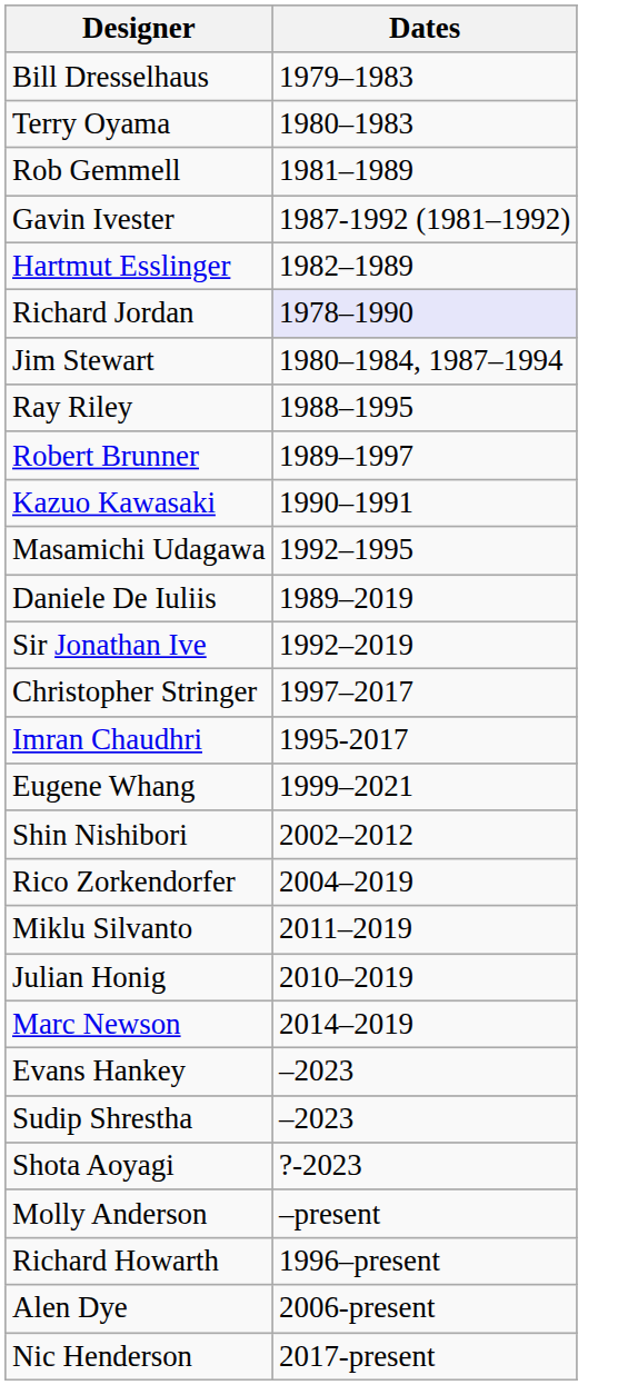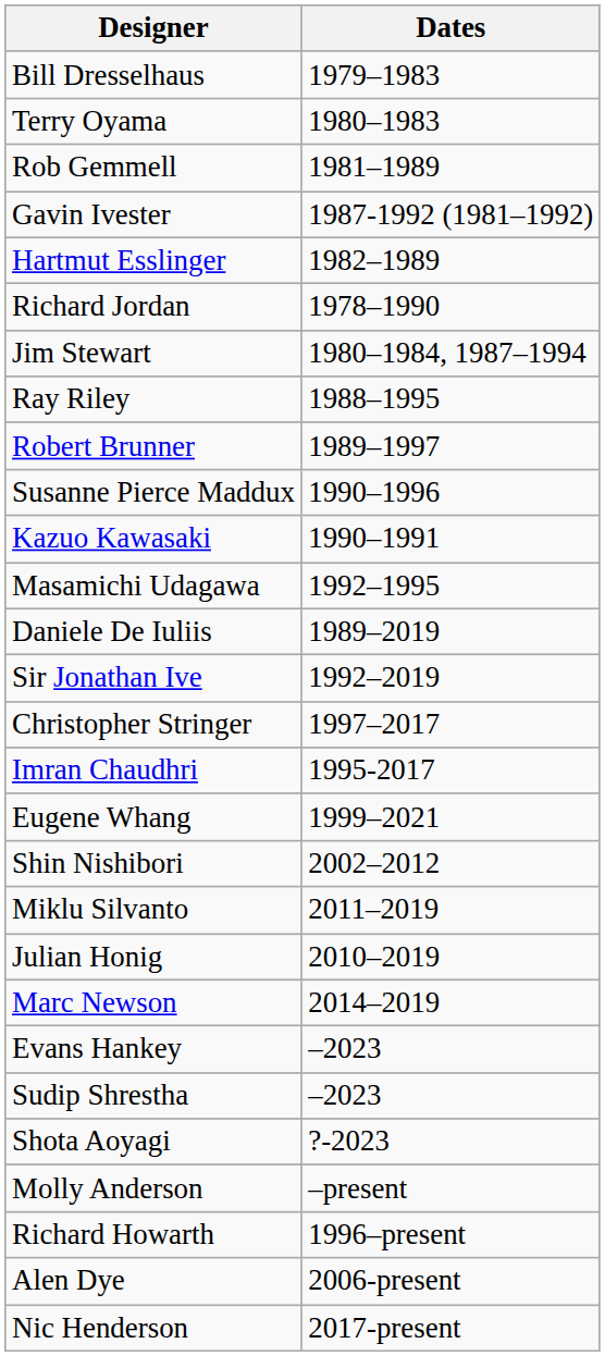Richard Jordan | Dates: lavender background -> no background
+ row: Susanne Pierce Maddux | 1990–1996
- row: Rico Zorkendorfer | 2004–2019
